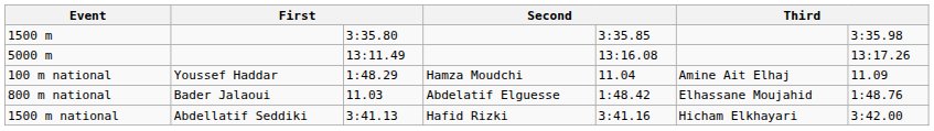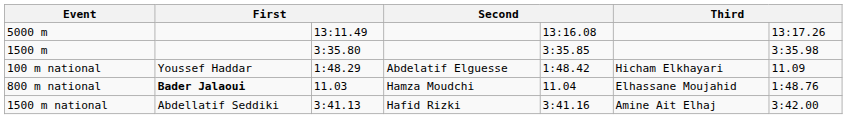rows swapped: 1500 m <-> 5000 m
100 m national | column 4: Hamza Moudchi -> Abdelatif Elguesse
100 m national | column 5: 11.04 -> 1:48.42
100 m national | column 6: Amine Ait Elhaj -> Hicham Elkhayari
800 m national | column 2: normal -> bold
800 m national | column 4: Abdelatif Elguesse -> Hamza Moudchi
800 m national | column 5: 1:48.42 -> 11.04
1500 m national | column 6: Hicham Elkhayari -> Amine Ait Elhaj
